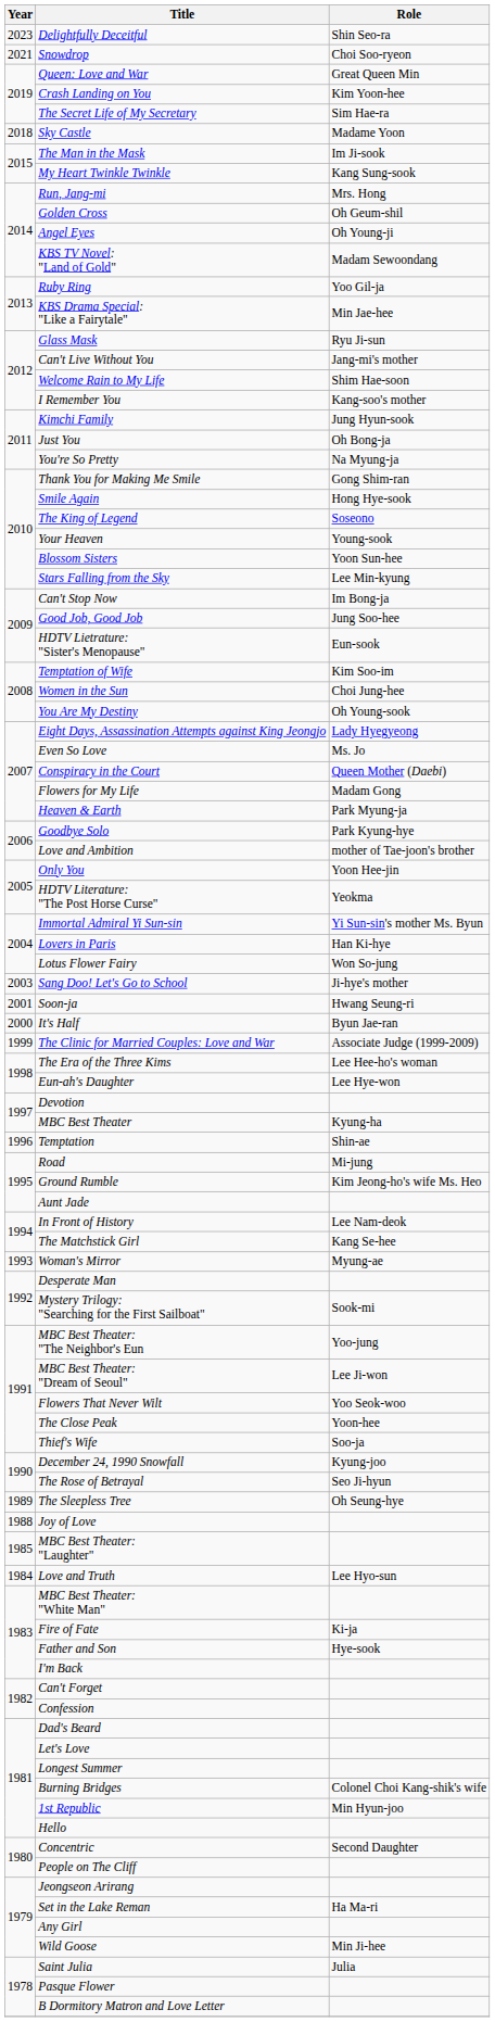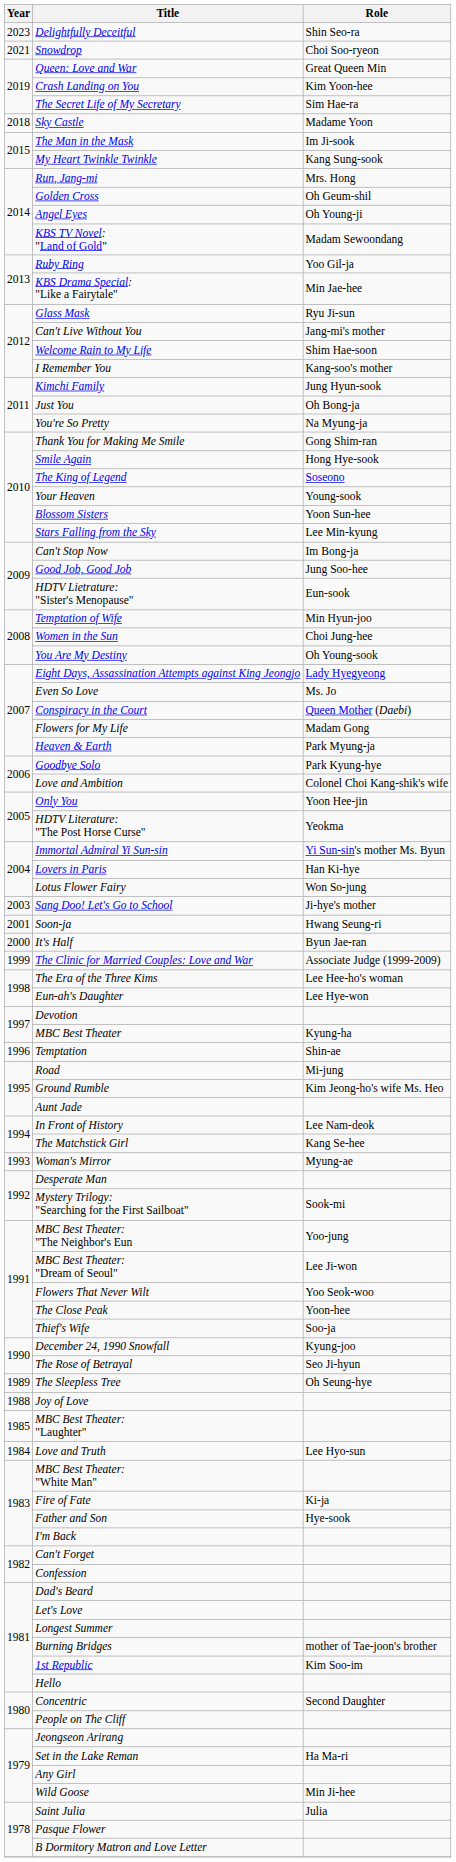Temptation of Wife | Role: Kim Soo-im -> Min Hyun-joo
Love and Ambition | Role: mother of Tae-joon's brother -> Colonel Choi Kang-shik's wife
Burning Bridges | Role: Colonel Choi Kang-shik's wife -> mother of Tae-joon's brother
1st Republic | Role: Min Hyun-joo -> Kim Soo-im
